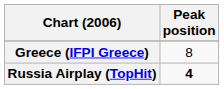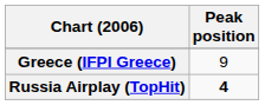Greece (IFPI Greece) | Peak position: 8 -> 9
